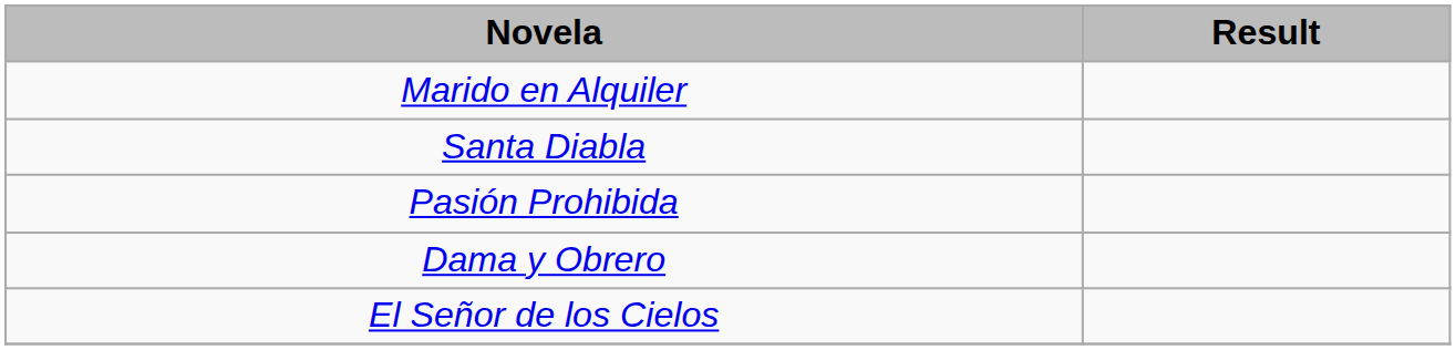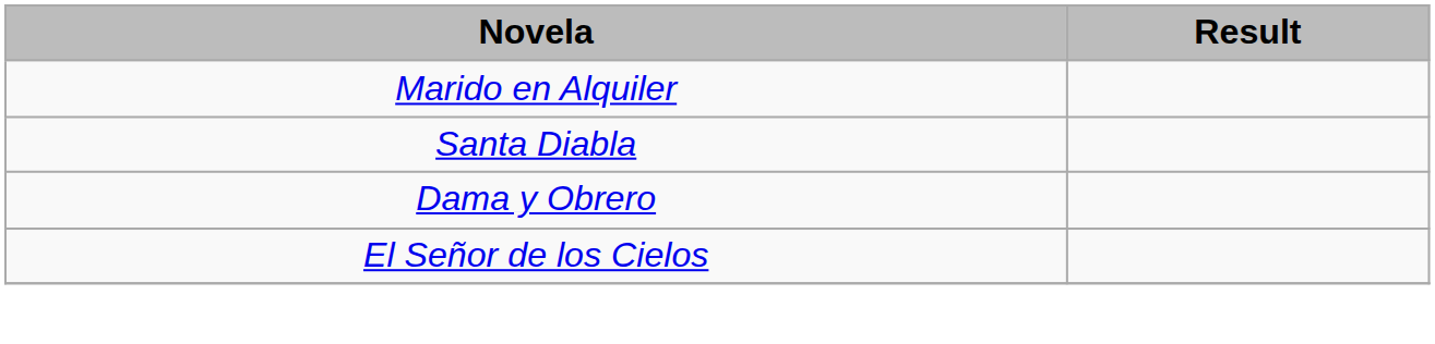- row: Pasión Prohibida
